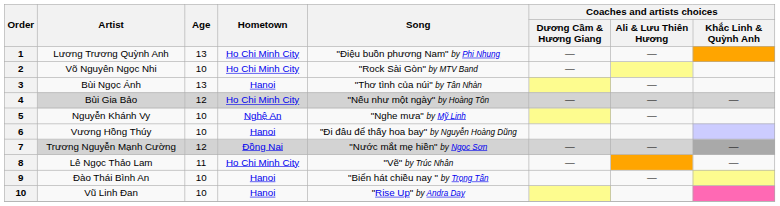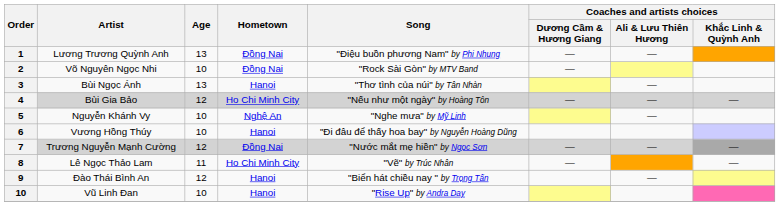Lương Trương Quỳnh Anh | Hometown: Ho Chi Minh City -> Đồng Nai
Võ Nguyên Ngọc Nhi | Hometown: Ho Chi Minh City -> Đồng Nai
Đào Thái Bình An | Age: 10 -> 12
